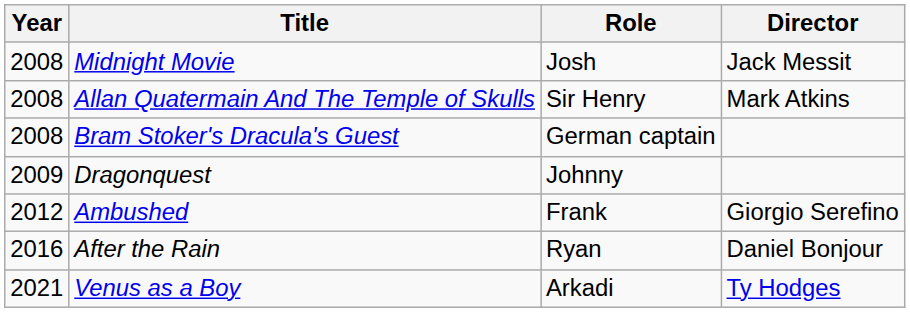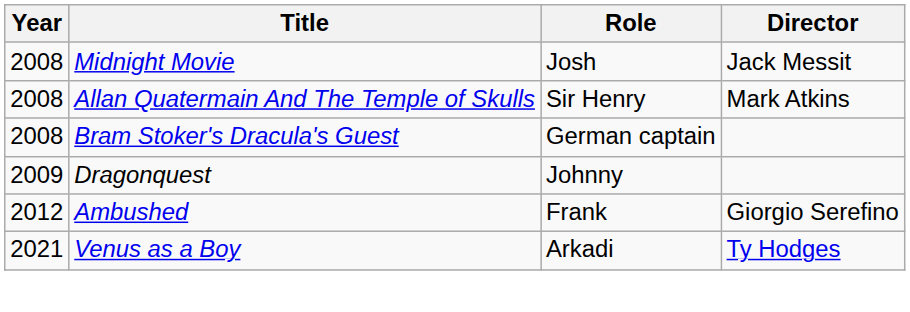- row: 2016 | After the Rain | Ryan | Daniel Bonjour
